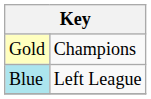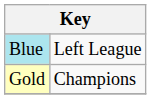rows swapped: Gold <-> Blue
